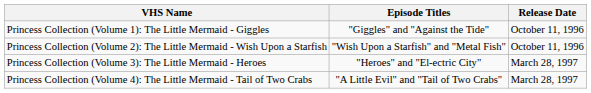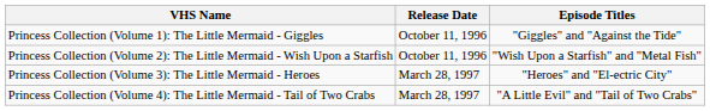columns swapped: Episode Titles <-> Release Date
